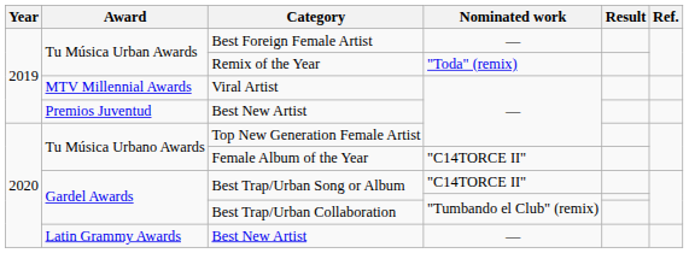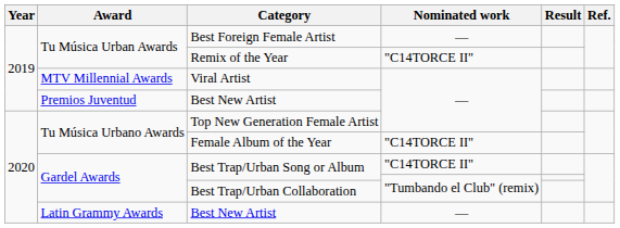Remix of the Year | Nominated work: "Toda" (remix) -> "C14TORCE II"
